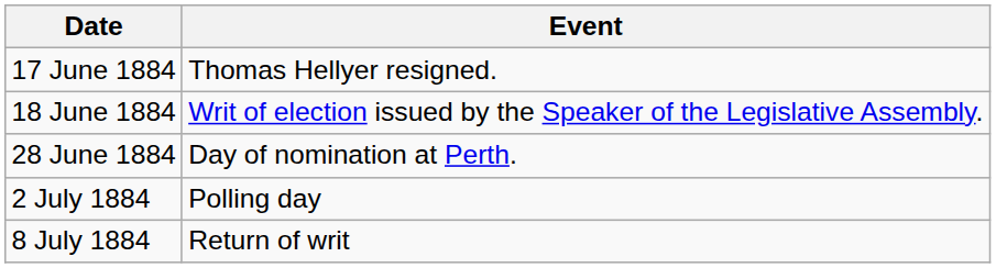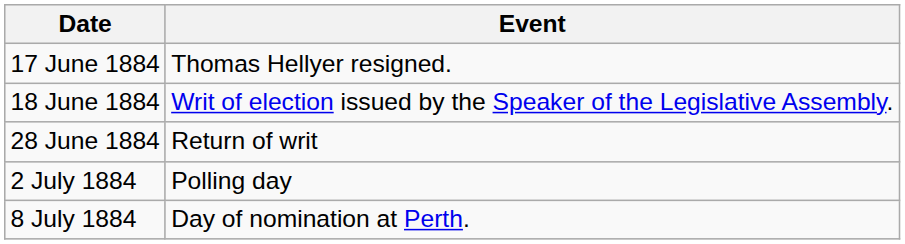28 June 1884 | Event: Day of nomination at Perth. -> Return of writ
8 July 1884 | Event: Return of writ -> Day of nomination at Perth.
